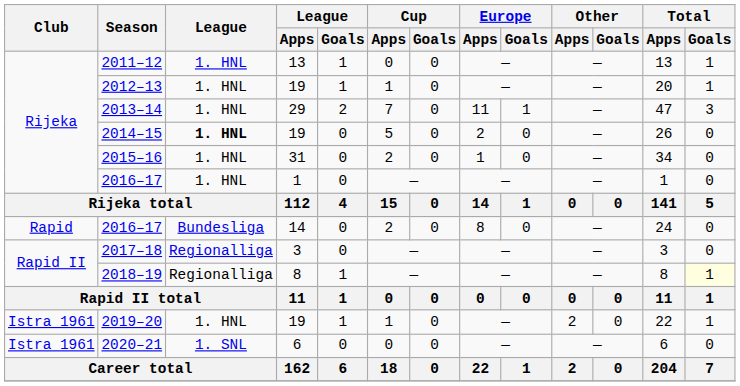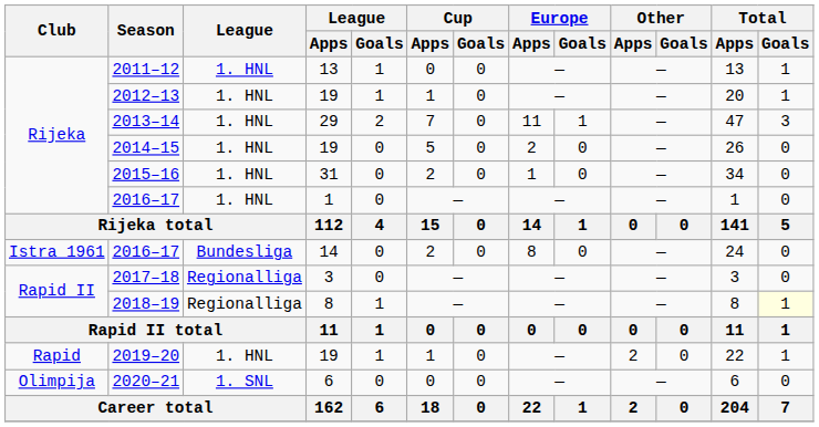2014–15 | League: bold -> normal
2016–17 / 14 | Club: Rapid -> Istra 1961
2019–20 | Club: Istra 1961 -> Rapid
2020–21 | Club: Istra 1961 -> Olimpija
